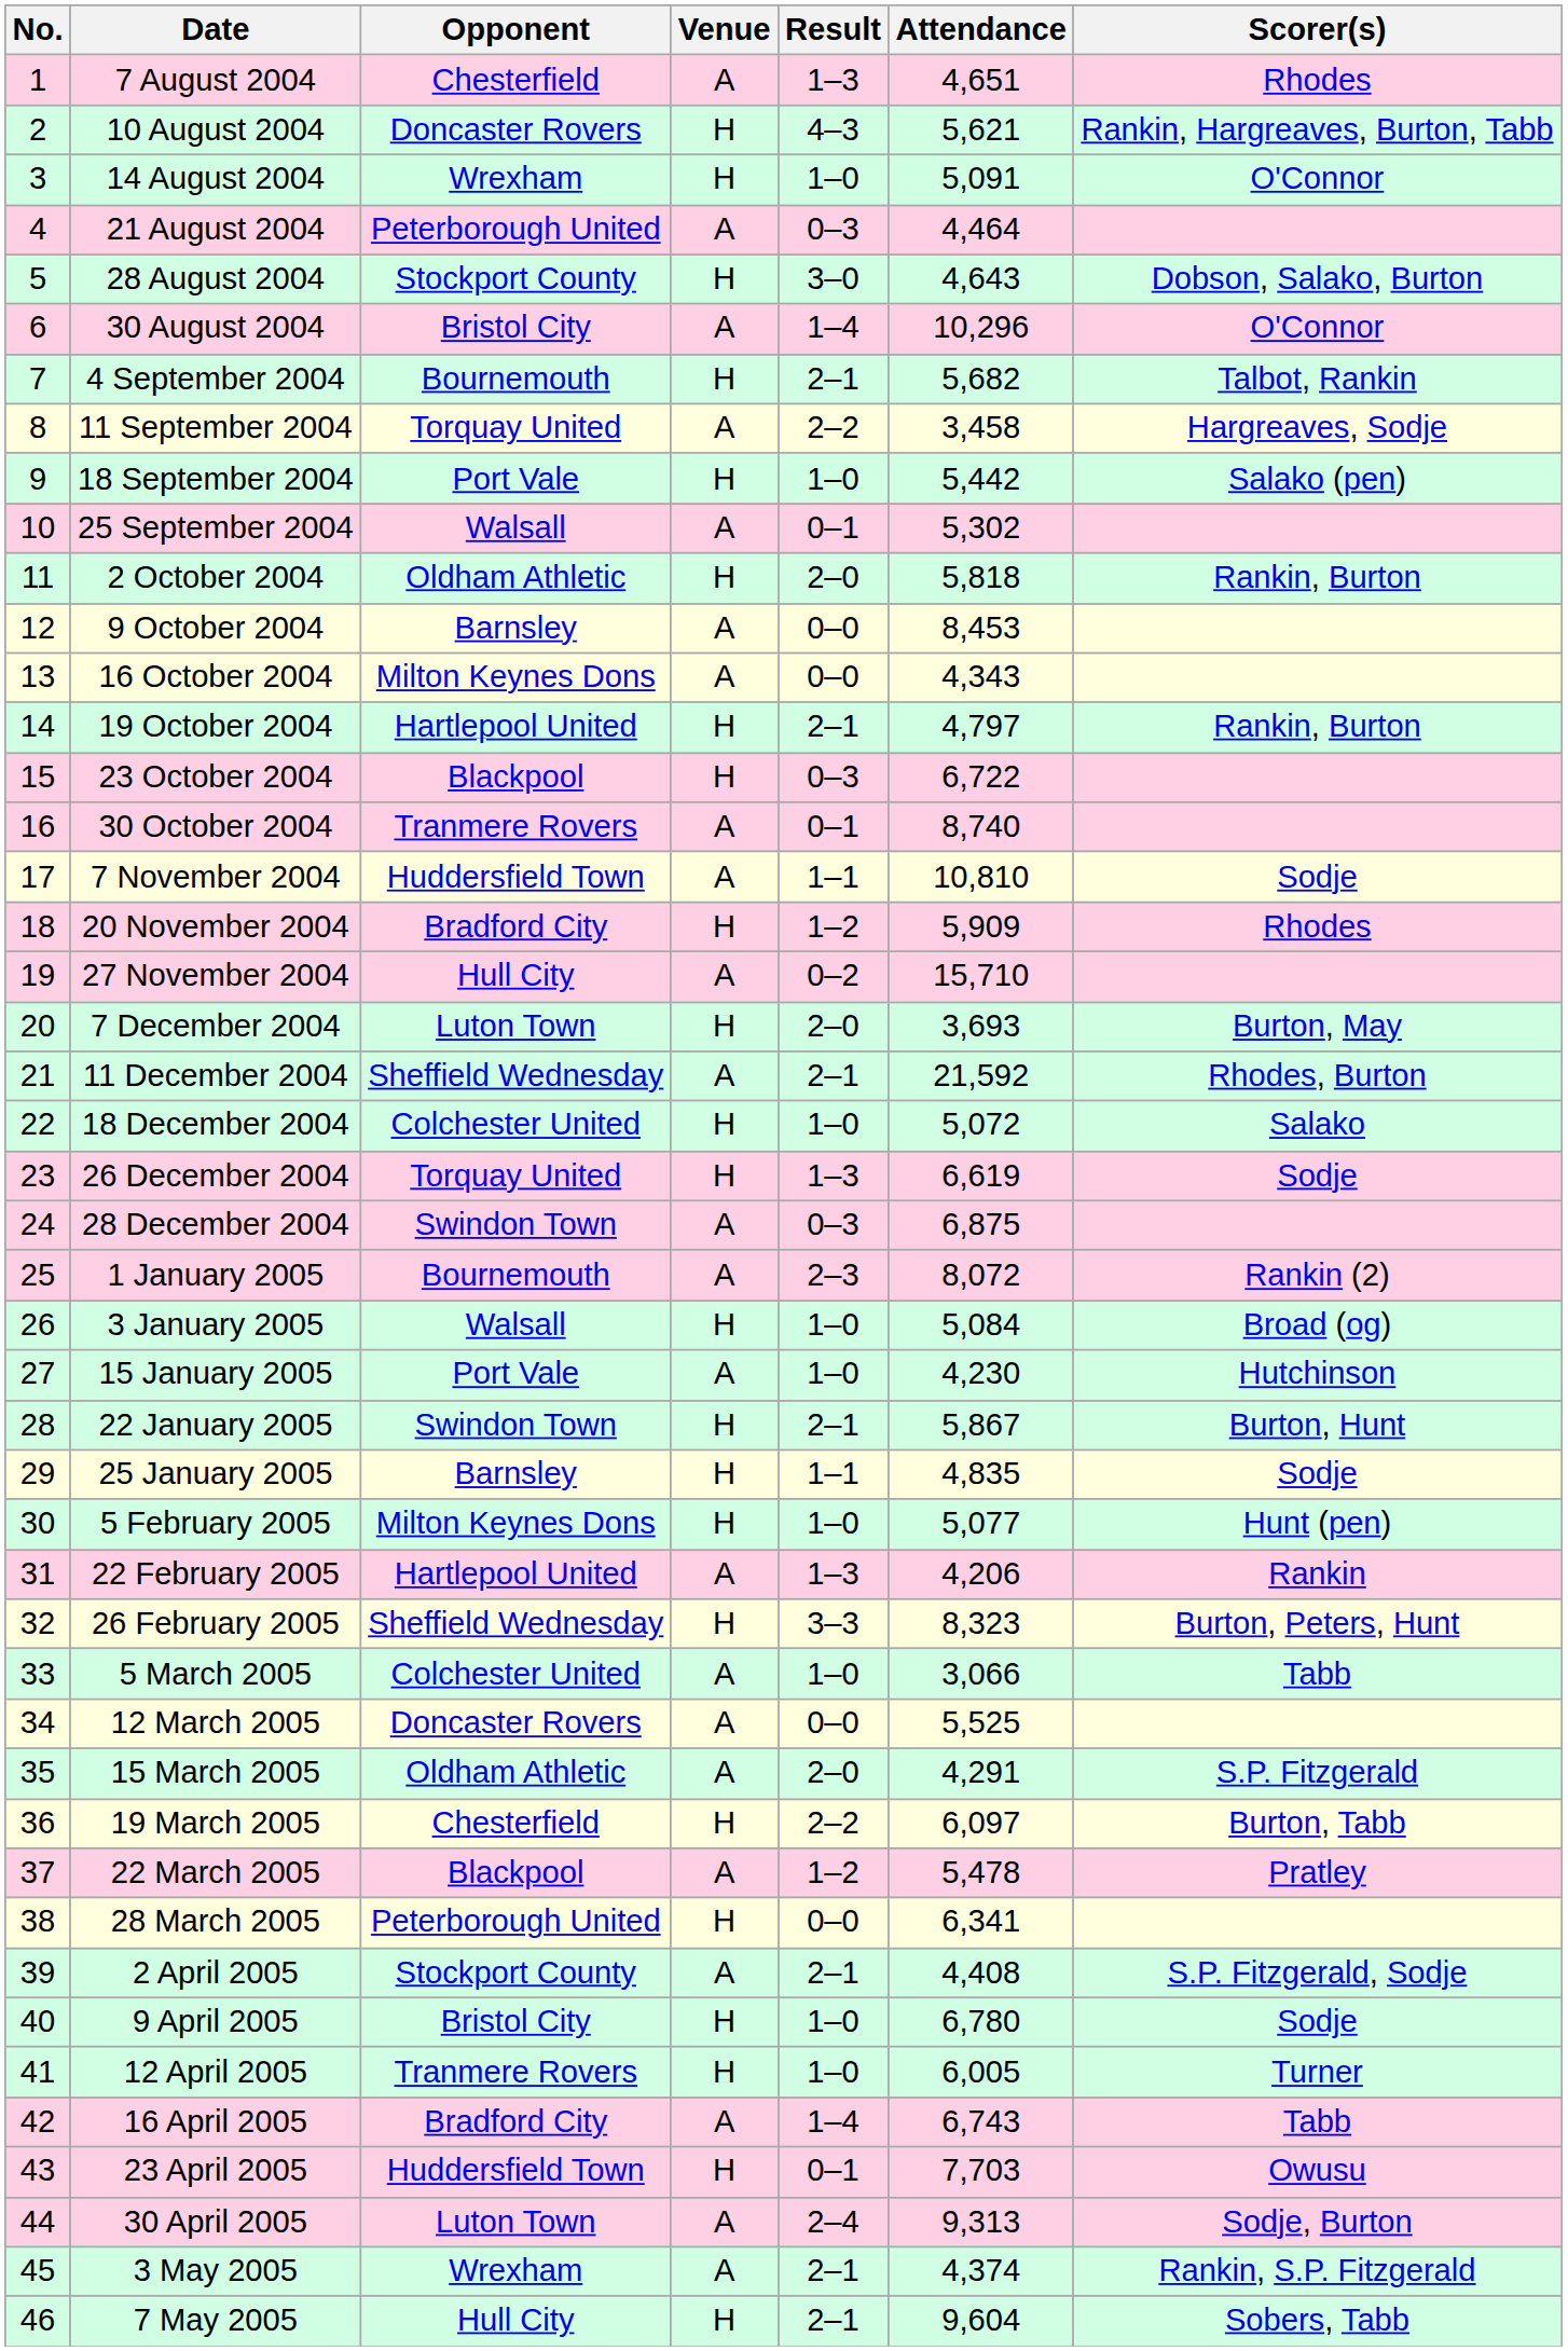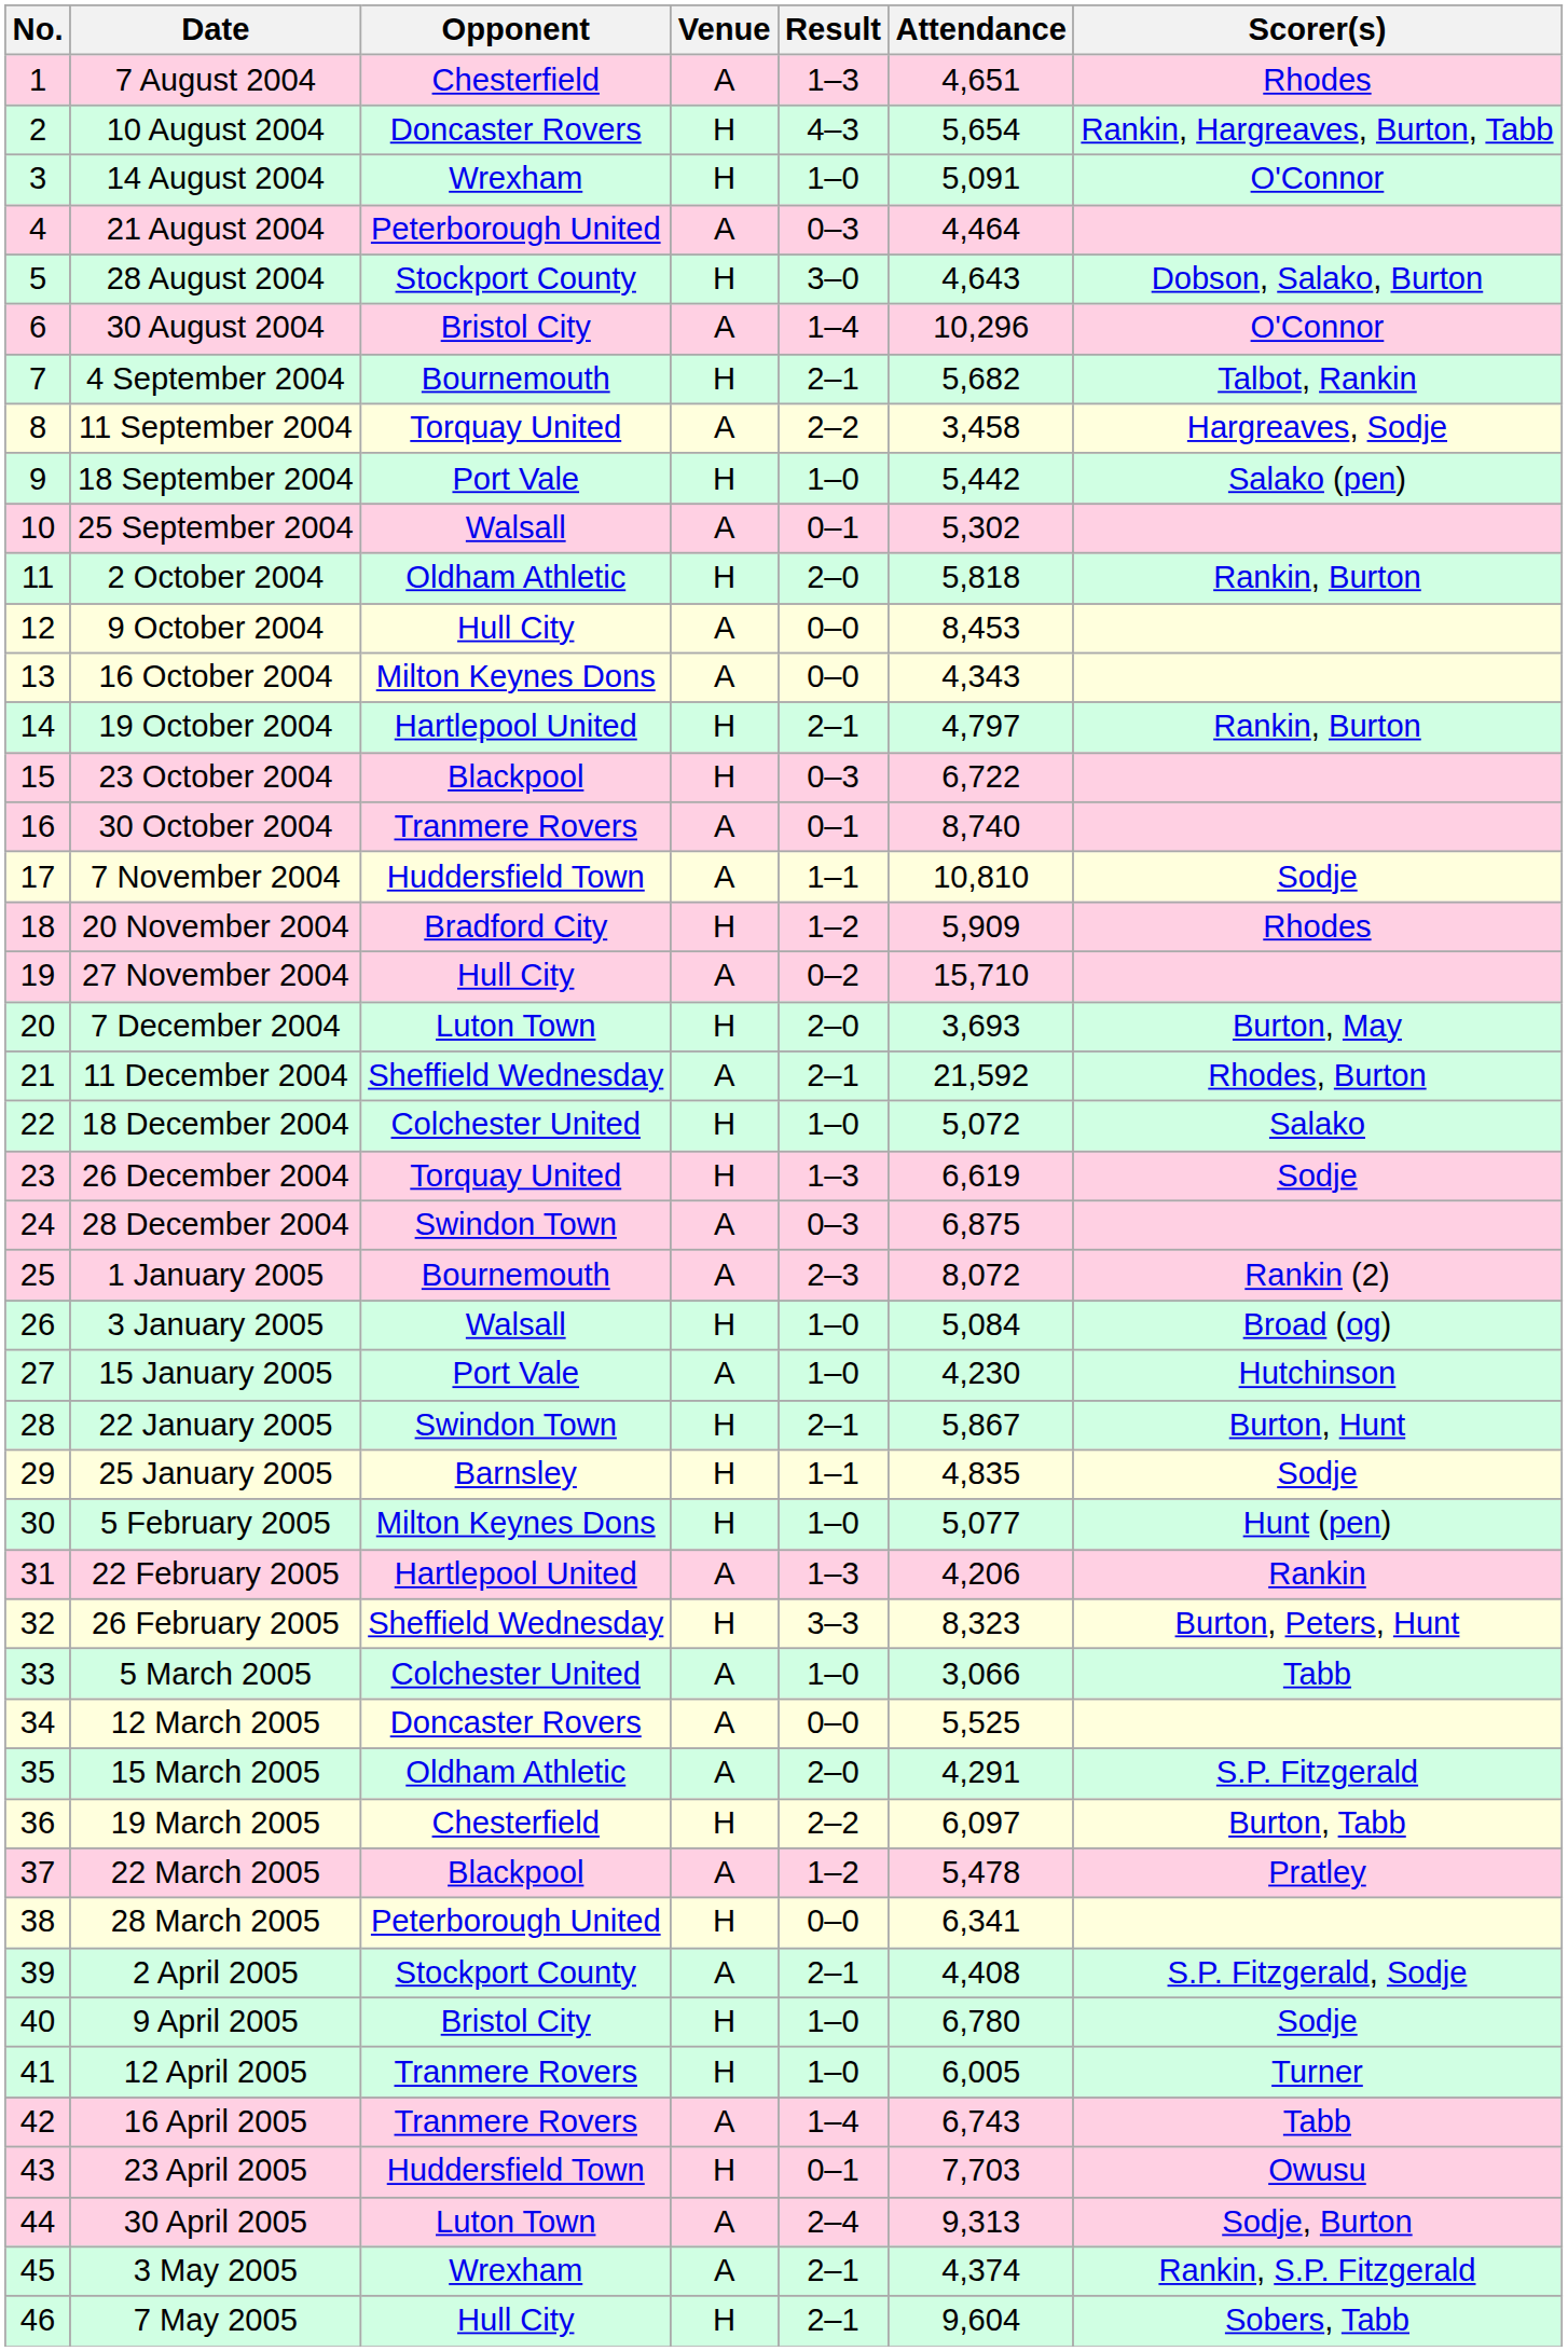10 August 2004 | Attendance: 5,621 -> 5,654
9 October 2004 | Opponent: Barnsley -> Hull City
16 April 2005 | Opponent: Bradford City -> Tranmere Rovers
